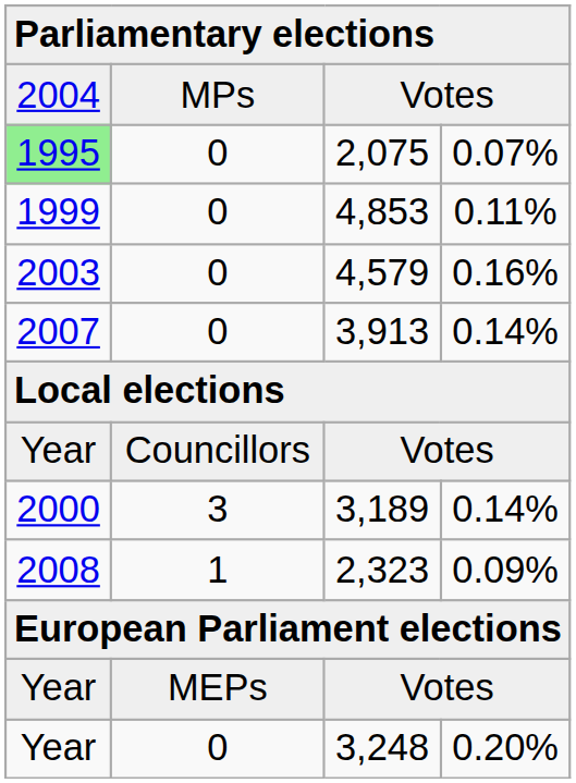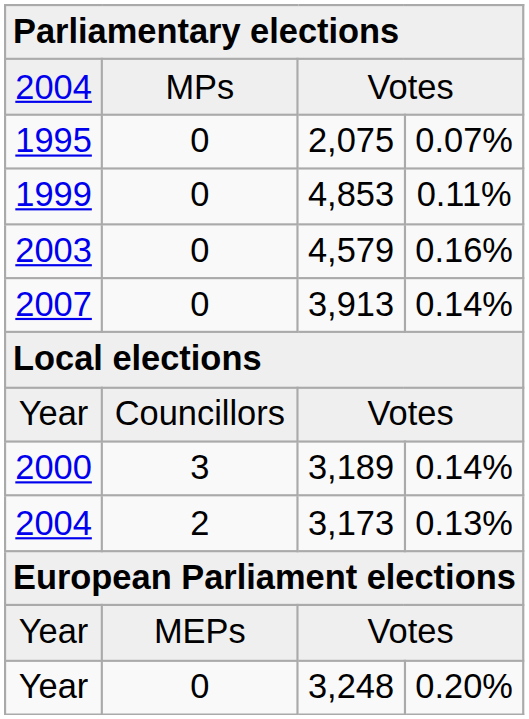2,075 | column 1: lightgreen background -> no background
+ row: 2004 | 2 | 3,173 | 0.13%
- row: 2008 | 1 | 2,323 | 0.09%
